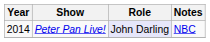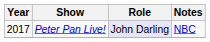Peter Pan Live! | Year: 2014 -> 2017
